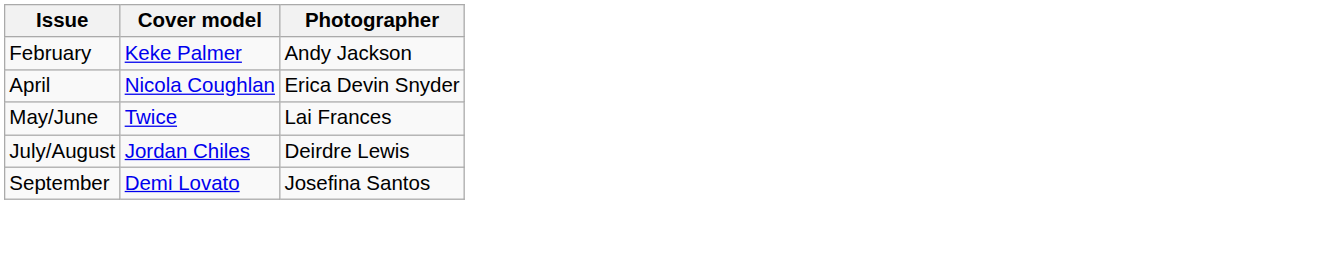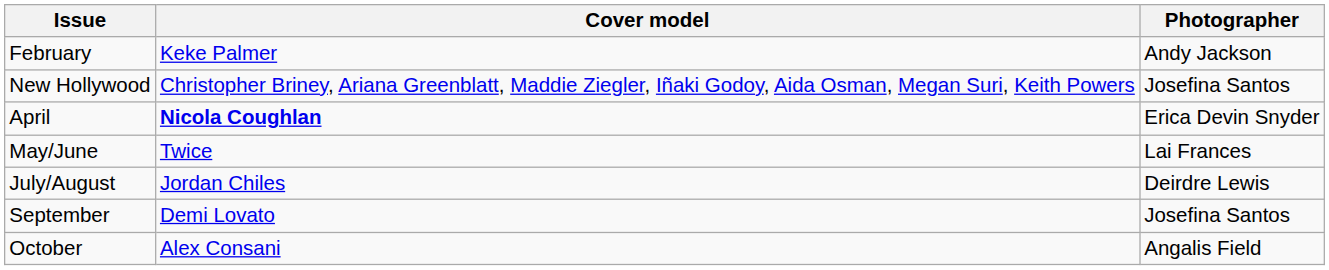+ row: New Hollywood | Christopher Briney, Ariana Greenblatt, Maddie Ziegler, Iñaki Godoy, Aida Osman, Megan Suri, Keith Powers | Josefina Santos
April | Cover model: normal -> bold
+ row: October | Alex Consani | Angalis Field
